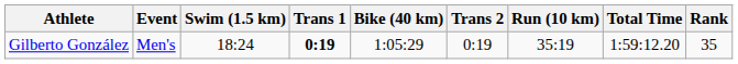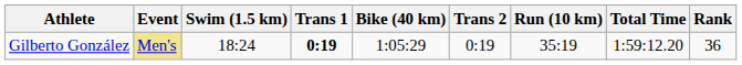Gilberto González | Event: no background -> khaki background
Gilberto González | Rank: 35 -> 36
